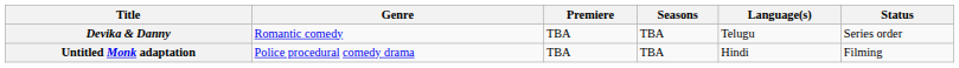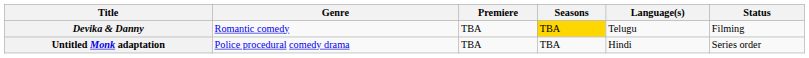Devika & Danny | Seasons: no background -> gold background
Devika & Danny | Status: Series order -> Filming
Untitled Monk adaptation | Status: Filming -> Series order
